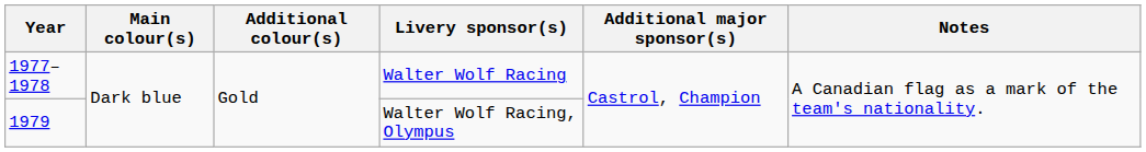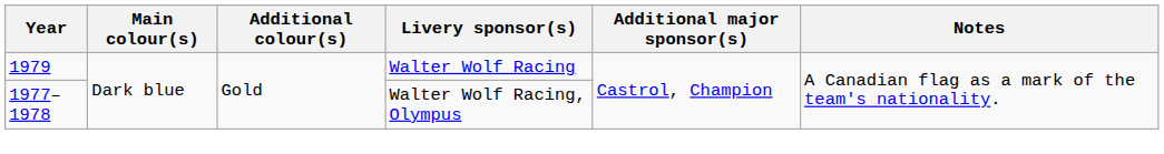Walter Wolf Racing | Year: 1977–1978 -> 1979
Walter Wolf Racing, Olympus | Year: 1979 -> 1977–1978
